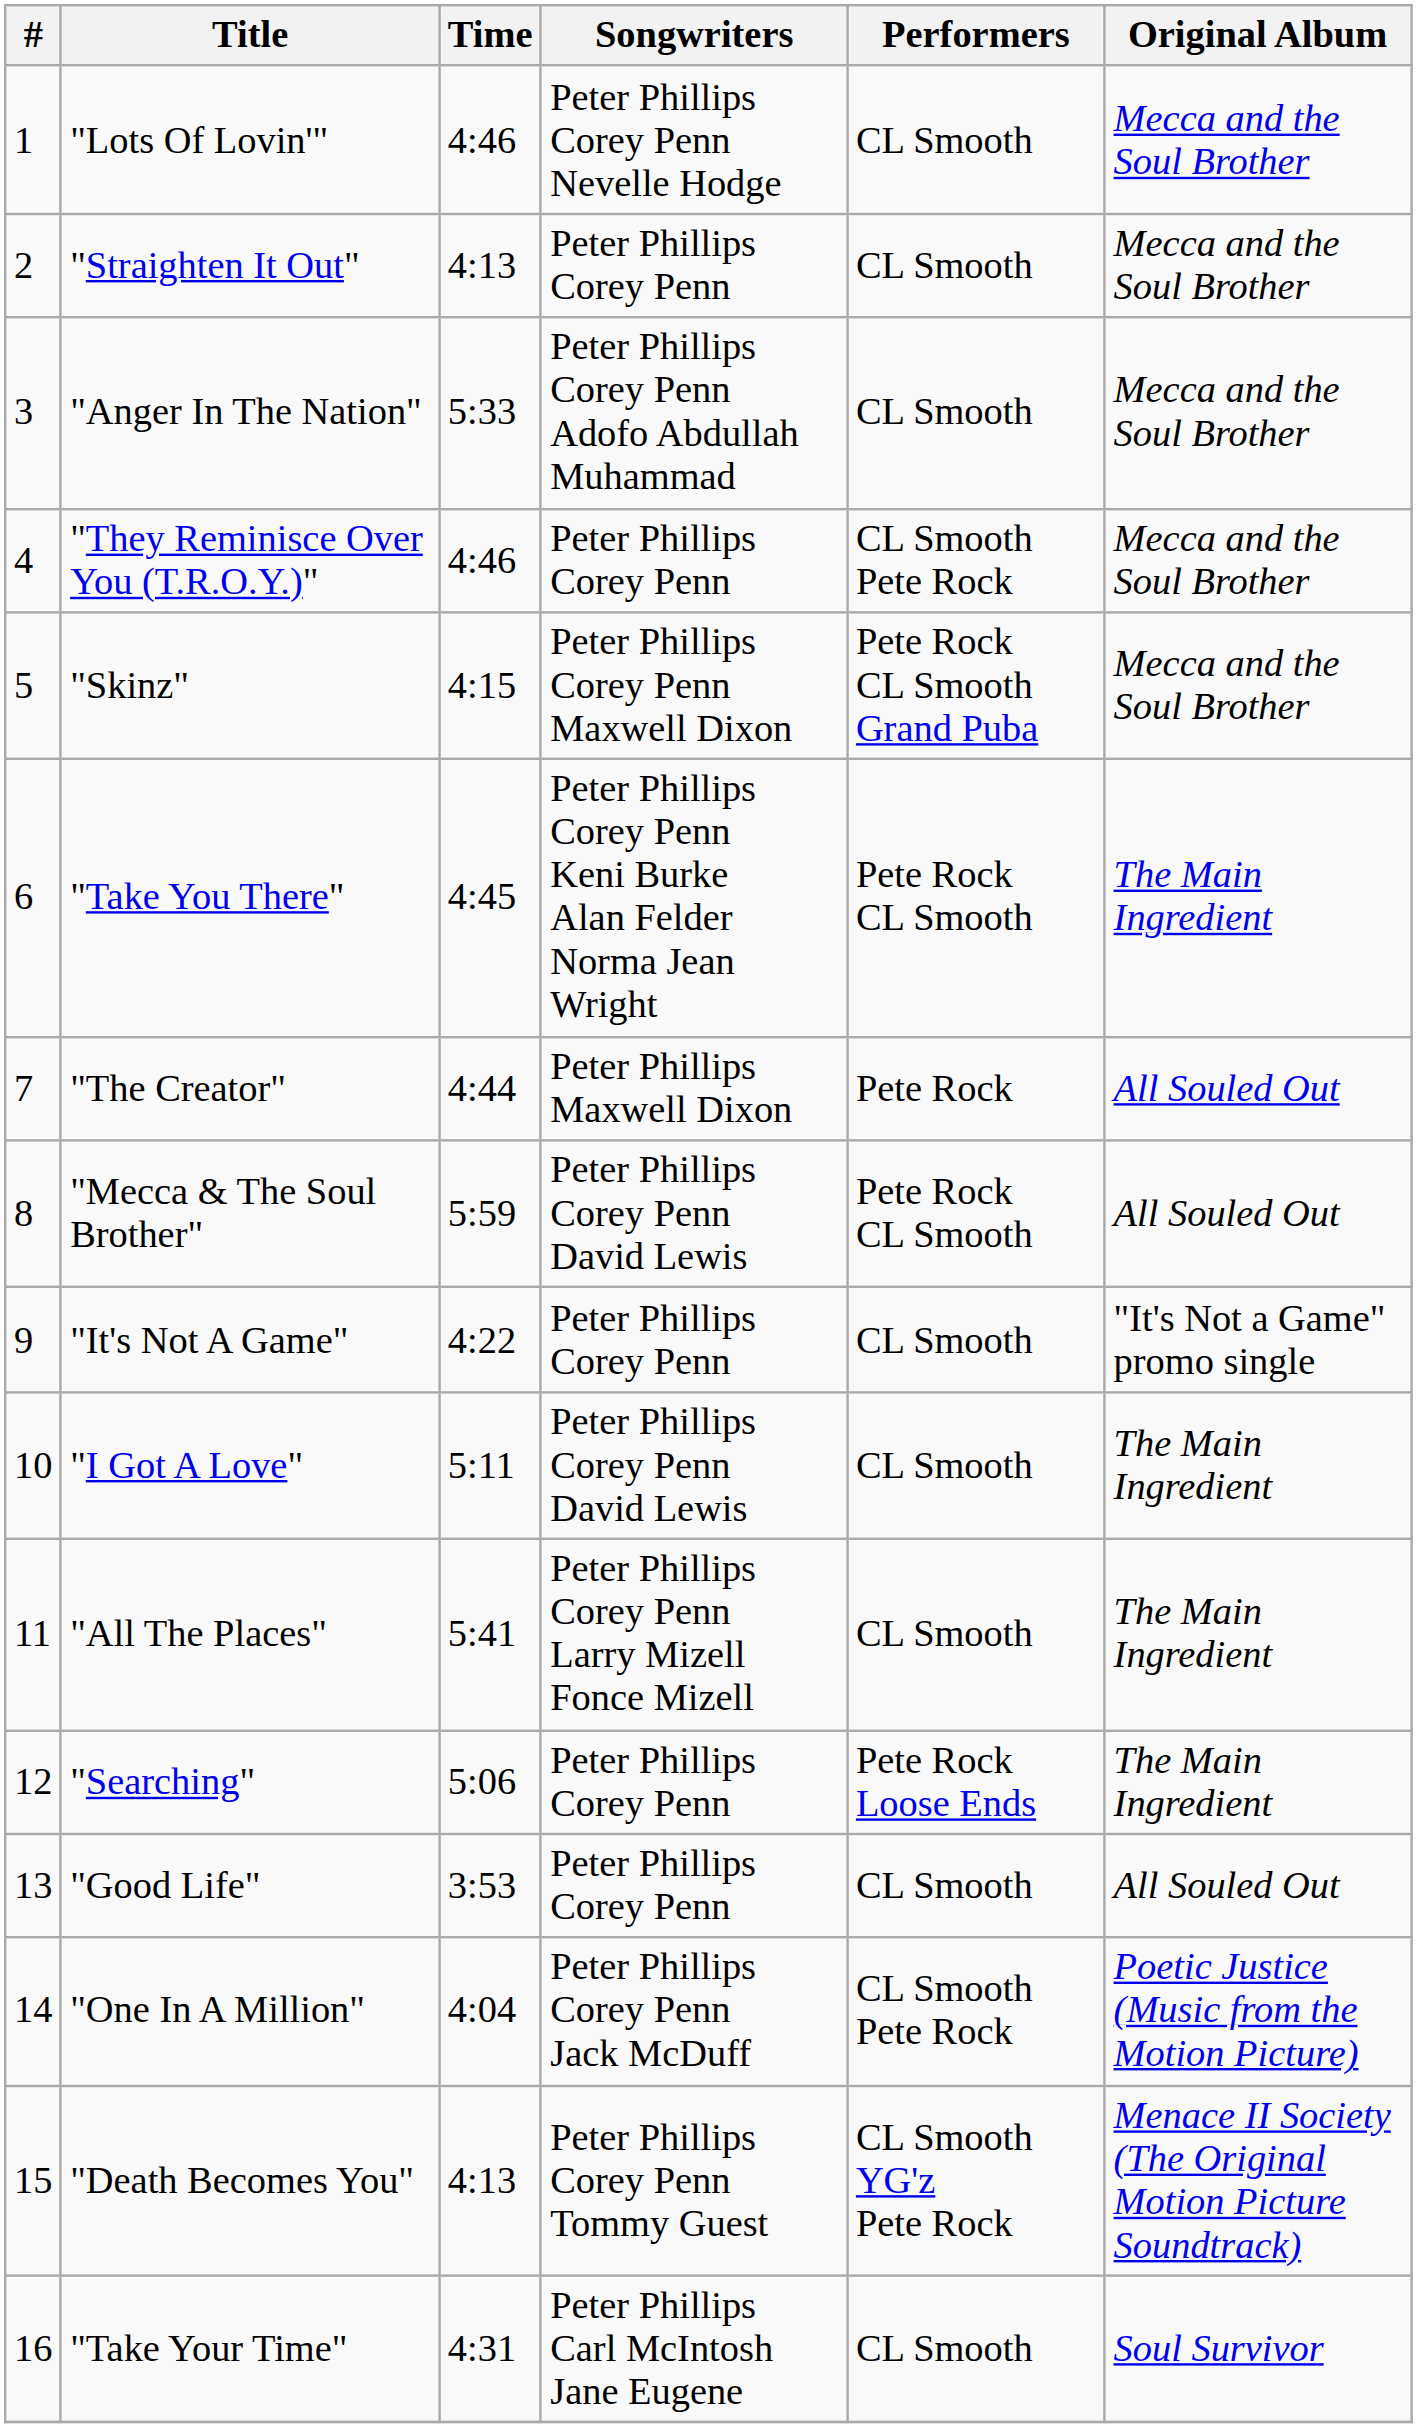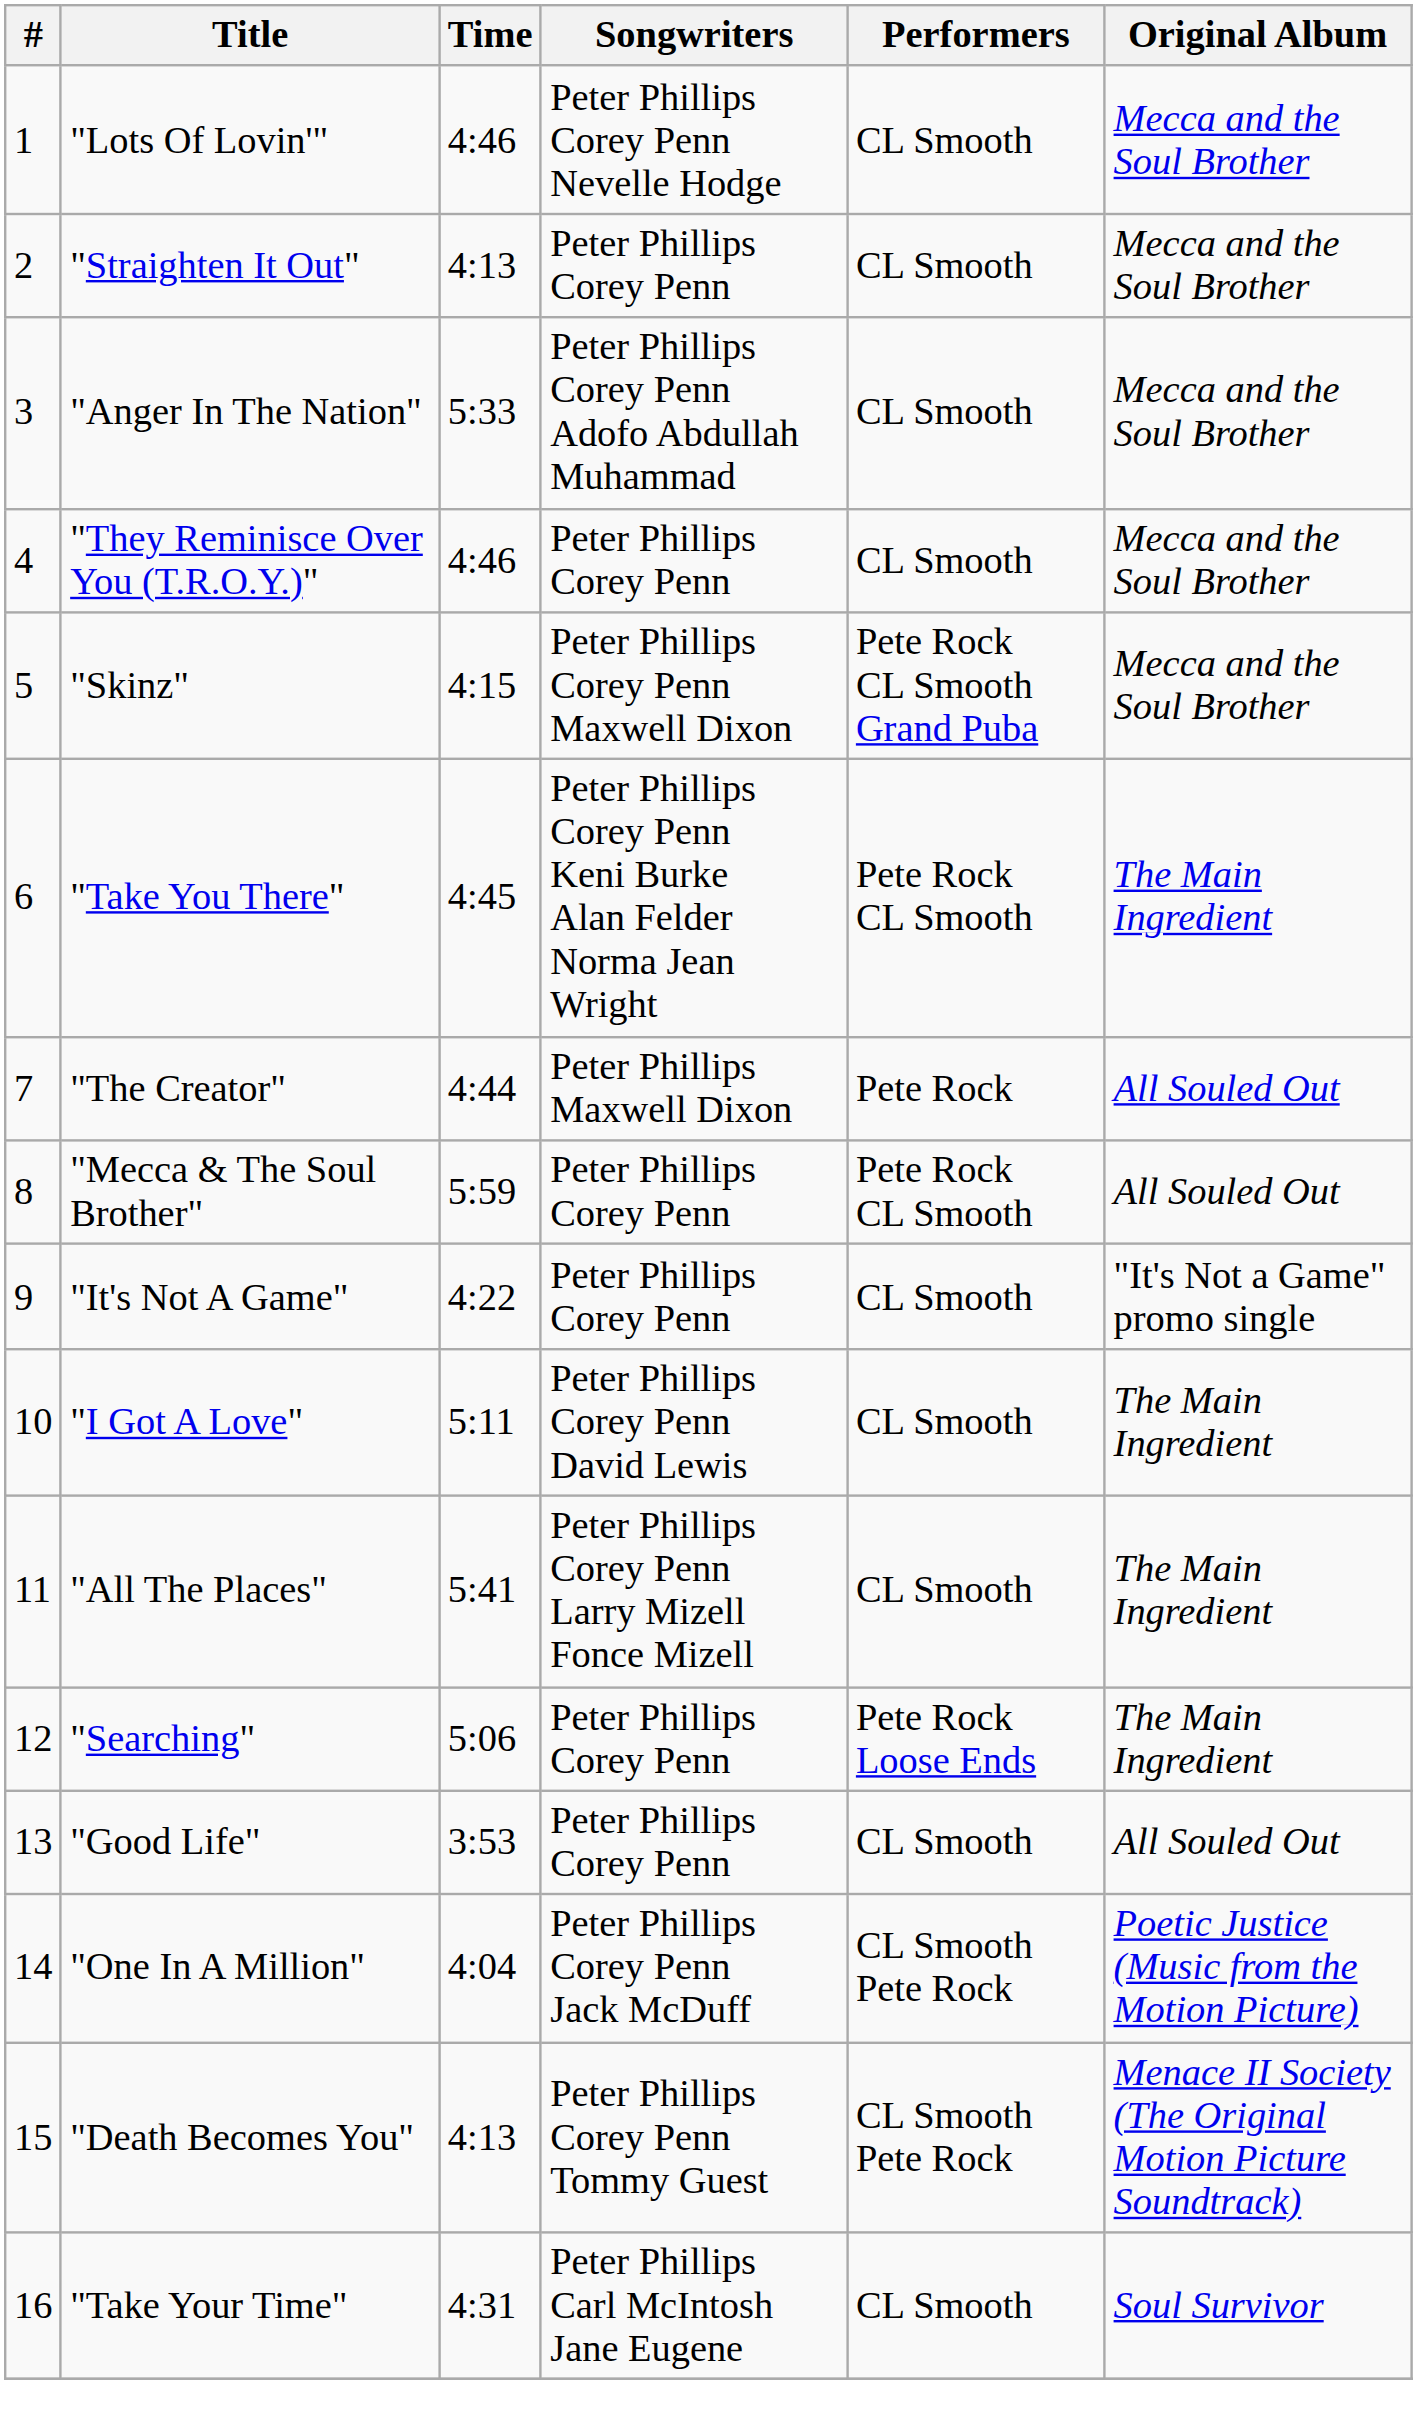"They Reminisce Over You (T.R.O.Y.)" | Performers: CL Smooth Pete Rock -> CL Smooth
"Mecca & The Soul Brother" | Songwriters: Peter Phillips Corey Penn David Lewis -> Peter Phillips Corey Penn
"Death Becomes You" | Performers: CL Smooth YG'z Pete Rock -> CL Smooth Pete Rock
